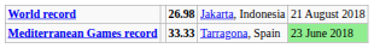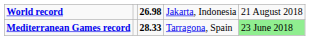Mediterranean Games record | column 3: 33.33 -> 28.33
